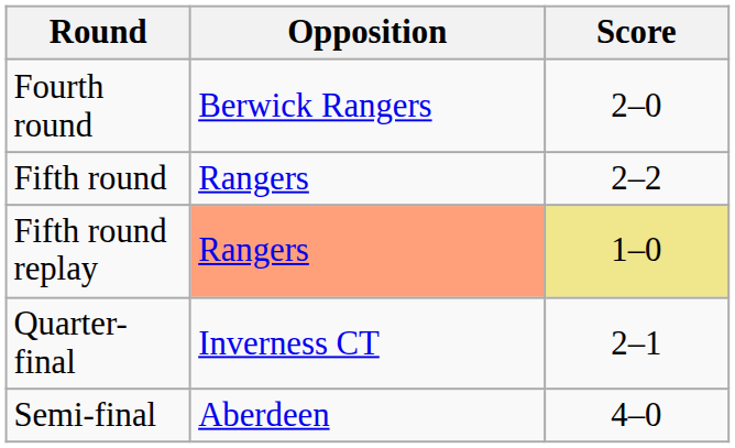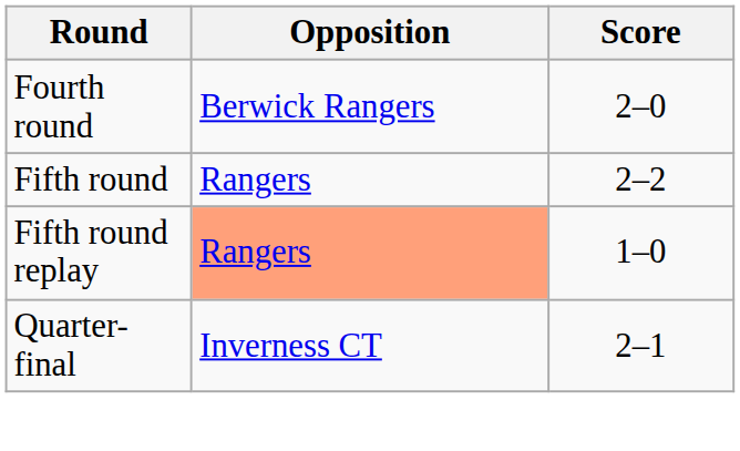Fifth round replay | Score: khaki background -> no background
- row: Semi-final | Aberdeen | 4–0
